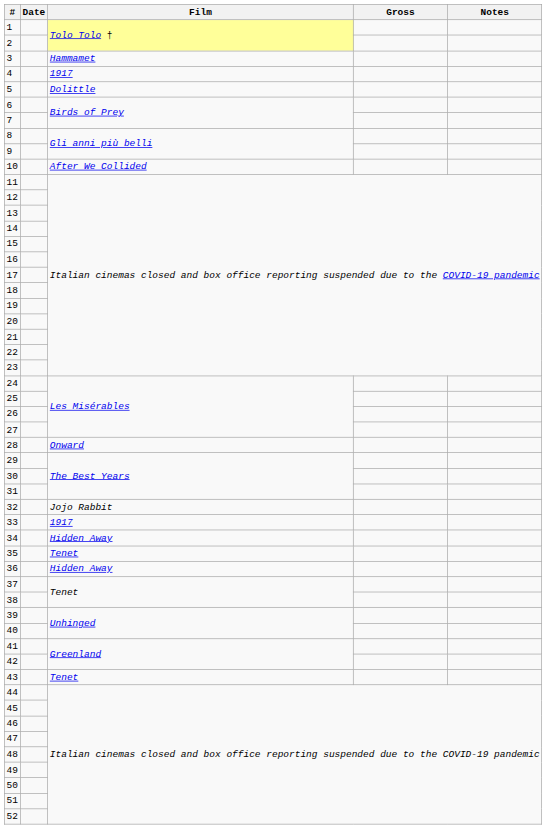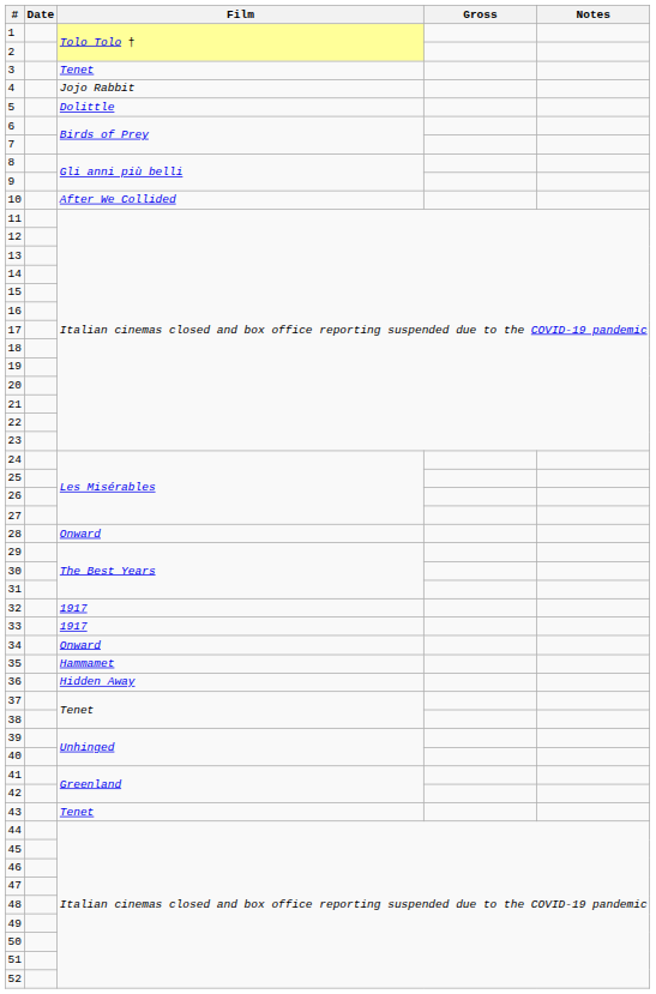3 | Film: Hammamet -> Tenet
4 | Film: 1917 -> Jojo Rabbit
32 | Film: Jojo Rabbit -> 1917
34 | Film: Hidden Away -> Onward
35 | Film: Tenet -> Hammamet
